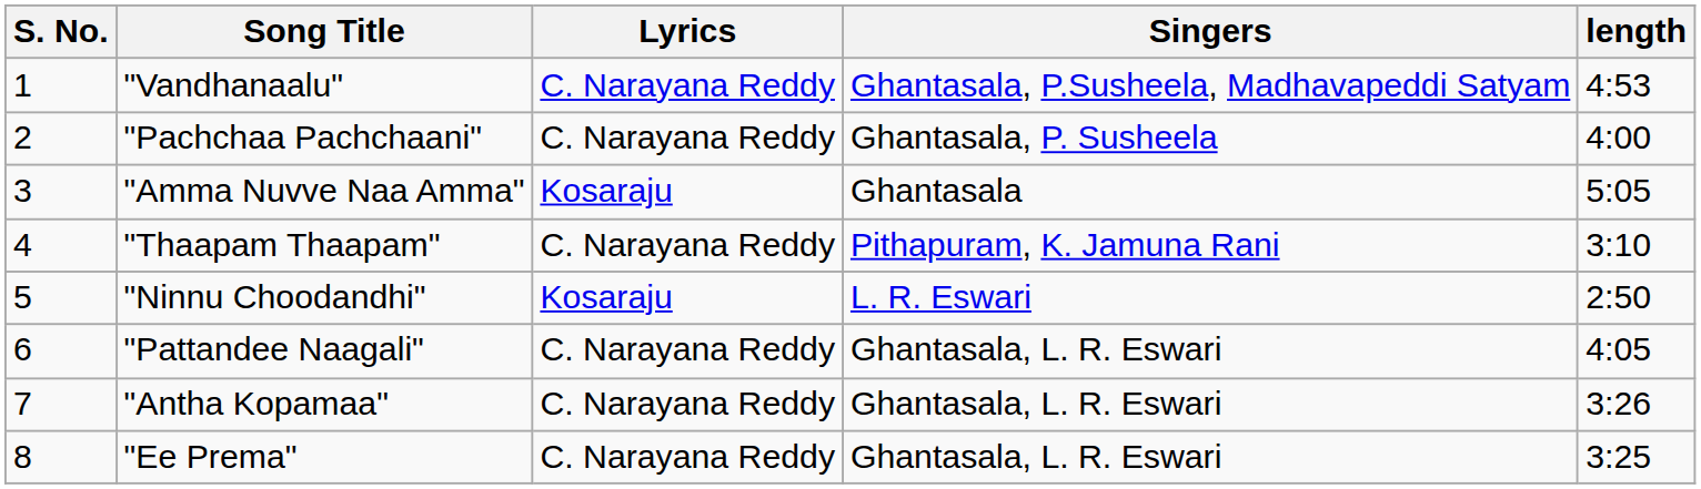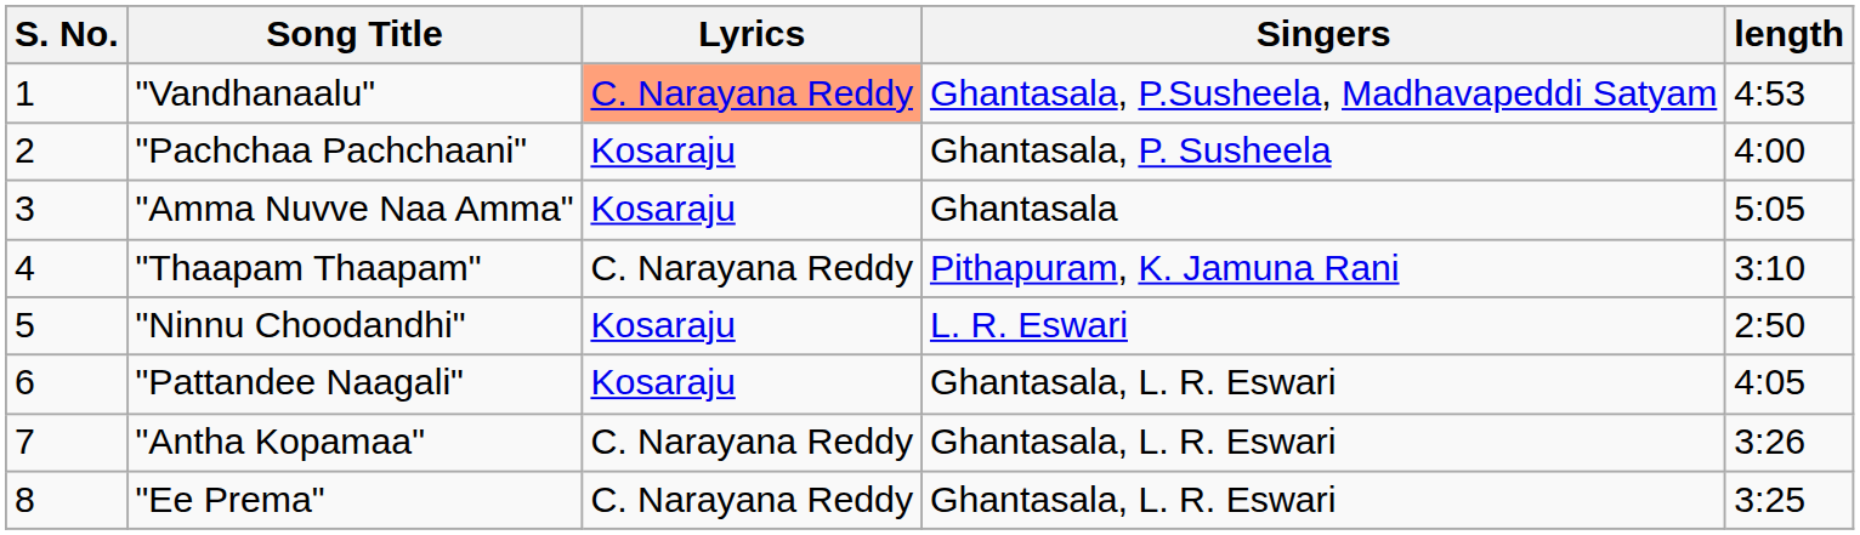"Vandhanaalu" | Lyrics: no background -> lightsalmon background
"Pachchaa Pachchaani" | Lyrics: C. Narayana Reddy -> Kosaraju
"Pattandee Naagali" | Lyrics: C. Narayana Reddy -> Kosaraju
